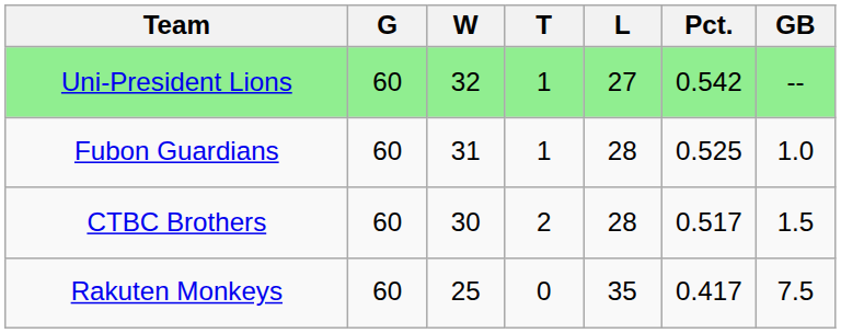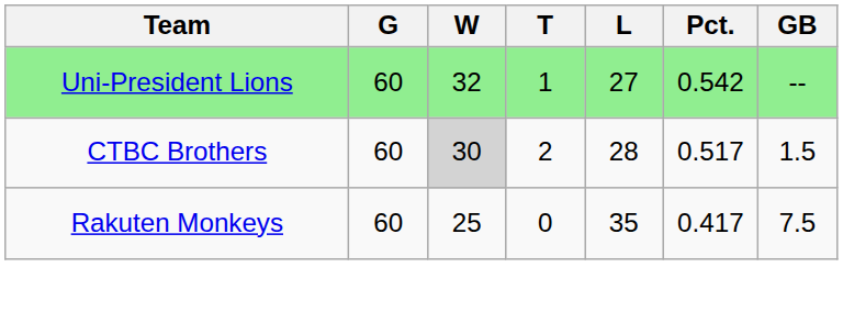- row: Fubon Guardians | 60 | 31 | 1 | 28 | 0.525 | 1.0
CTBC Brothers | W: no background -> lightgrey background
